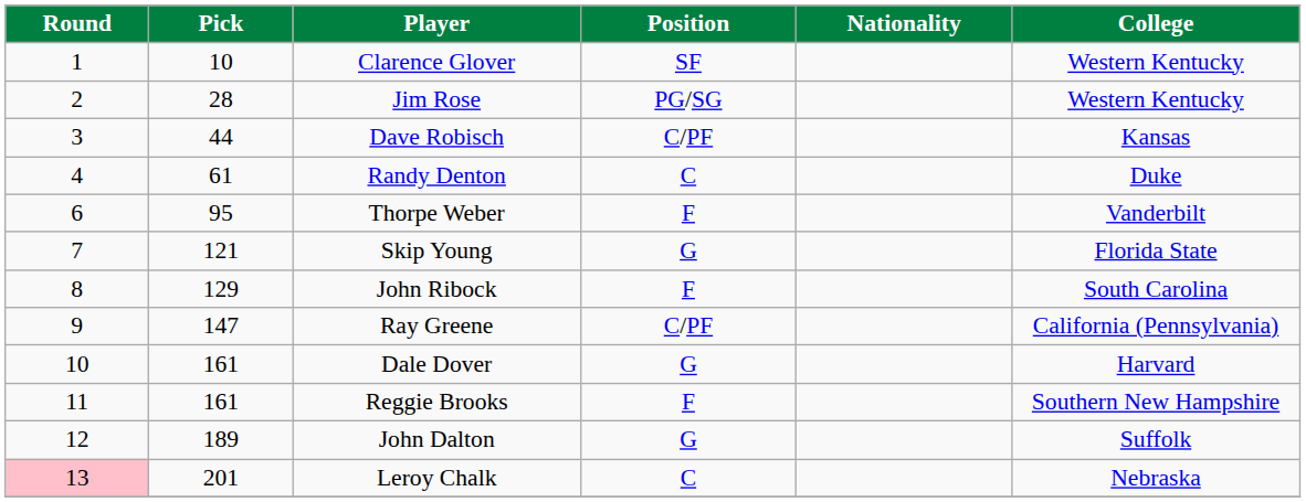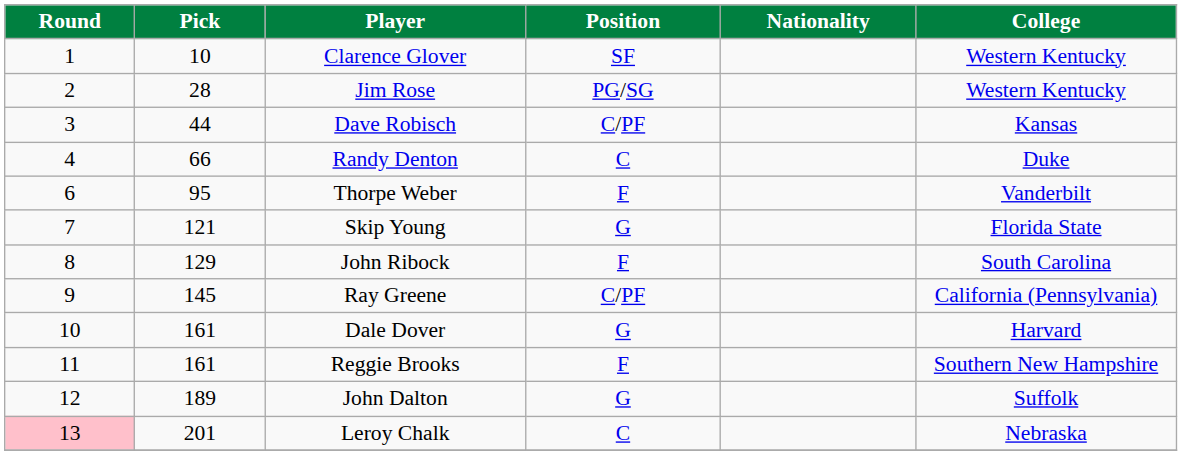Randy Denton | Pick: 61 -> 66
Ray Greene | Pick: 147 -> 145
